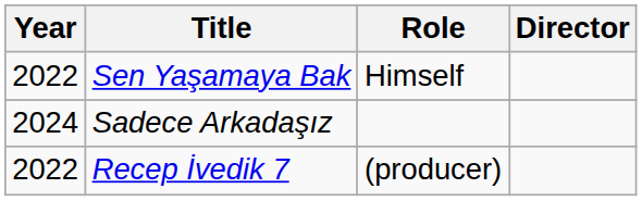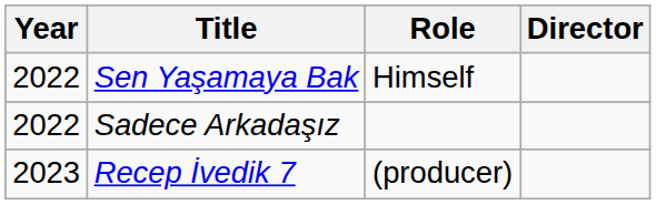Sadece Arkadaşız | Year: 2024 -> 2022
Recep İvedik 7 | Year: 2022 -> 2023
